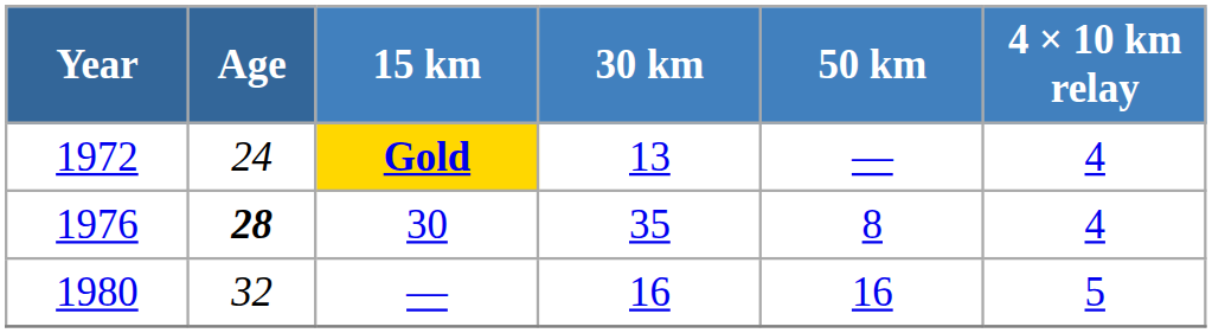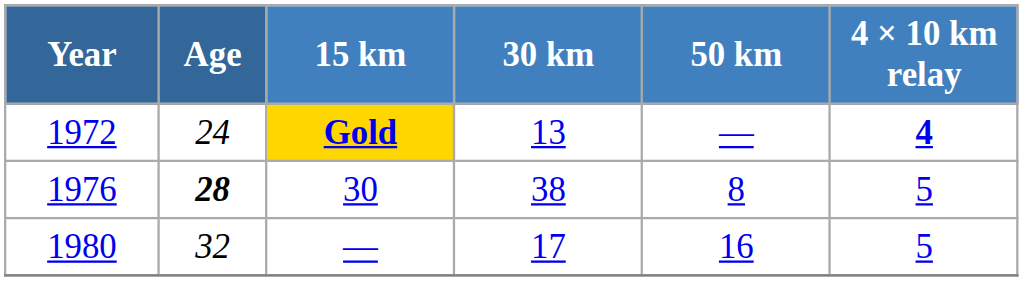1972 | 4 × 10 km relay: normal -> bold
1976 | 30 km: 35 -> 38
1976 | 4 × 10 km relay: 4 -> 5
1980 | 30 km: 16 -> 17
